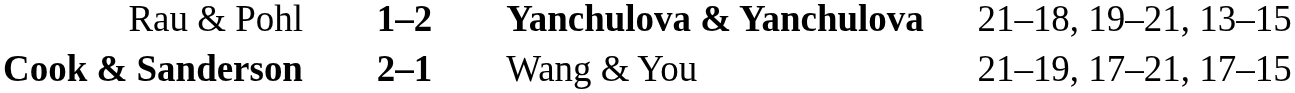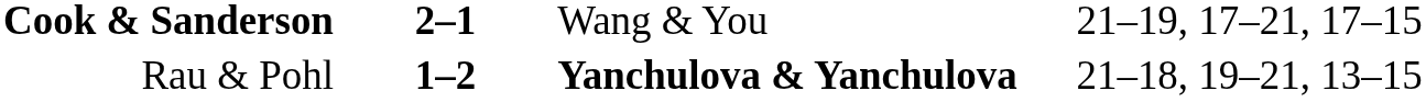rows swapped: Rau & Pohl <-> Cook & Sanderson
